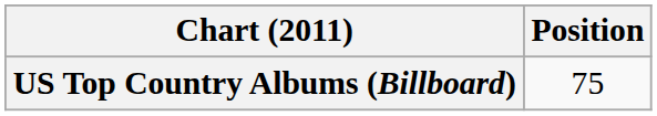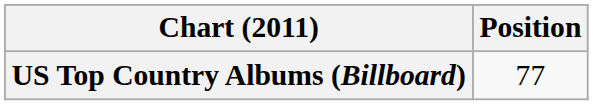US Top Country Albums (Billboard) | Position: 75 -> 77
